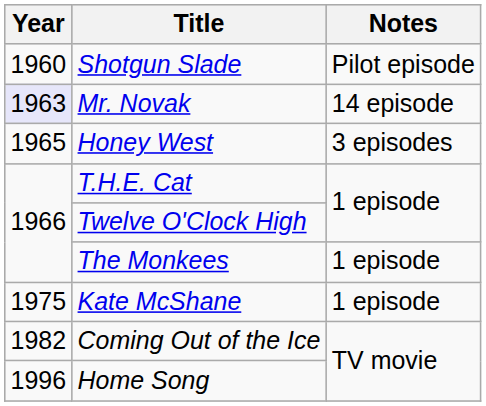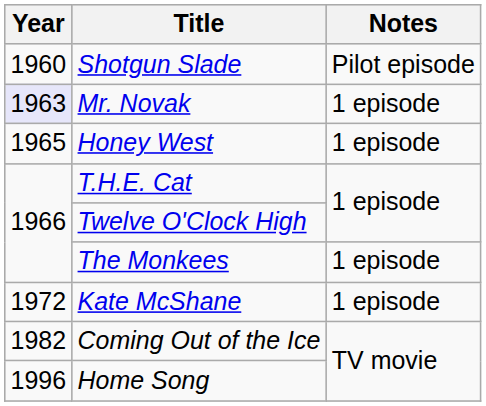Mr. Novak | Notes: 14 episode -> 1 episode
Honey West | Notes: 3 episodes -> 1 episode
Kate McShane | Year: 1975 -> 1972
